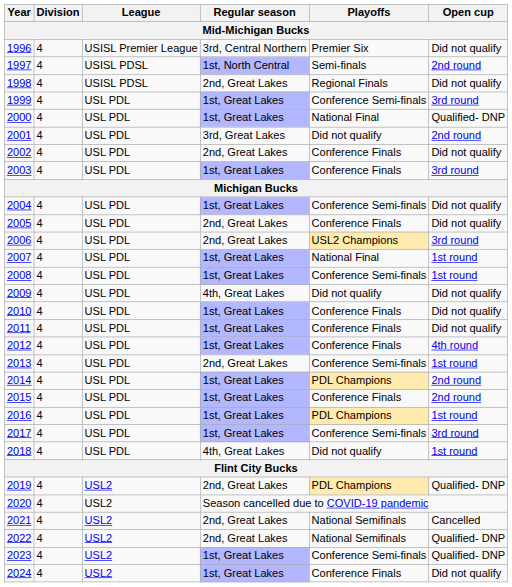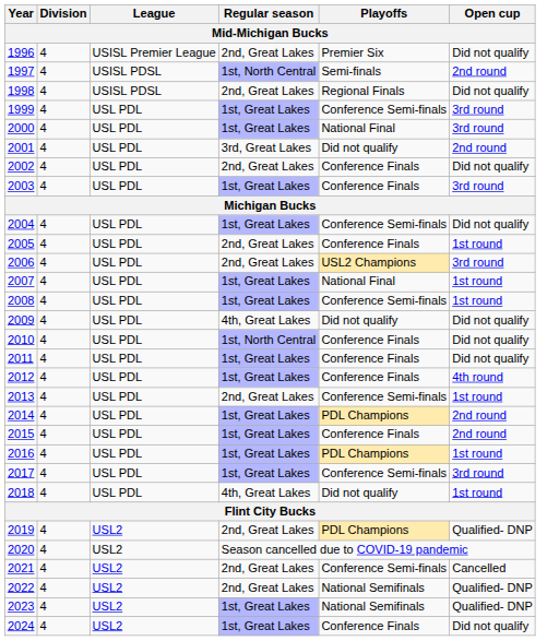1996 | Regular season: 3rd, Central Northern -> 2nd, Great Lakes
2000 | Open cup: Qualified- DNP -> 3rd round
2005 | Open cup: Did not qualify -> 1st round
2010 | Regular season: 1st, Great Lakes -> 1st, North Central
2021 | Playoffs: National Semifinals -> Conference Semi-finals
2023 | Playoffs: Conference Semi-finals -> National Semifinals
